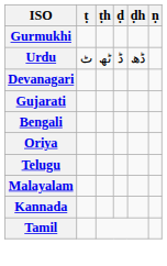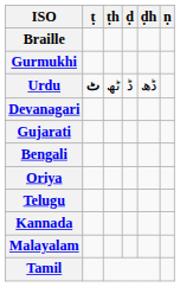+ row: Braille
Urdu | ṭ: normal -> bold
rows swapped: Kannada <-> Malayalam
